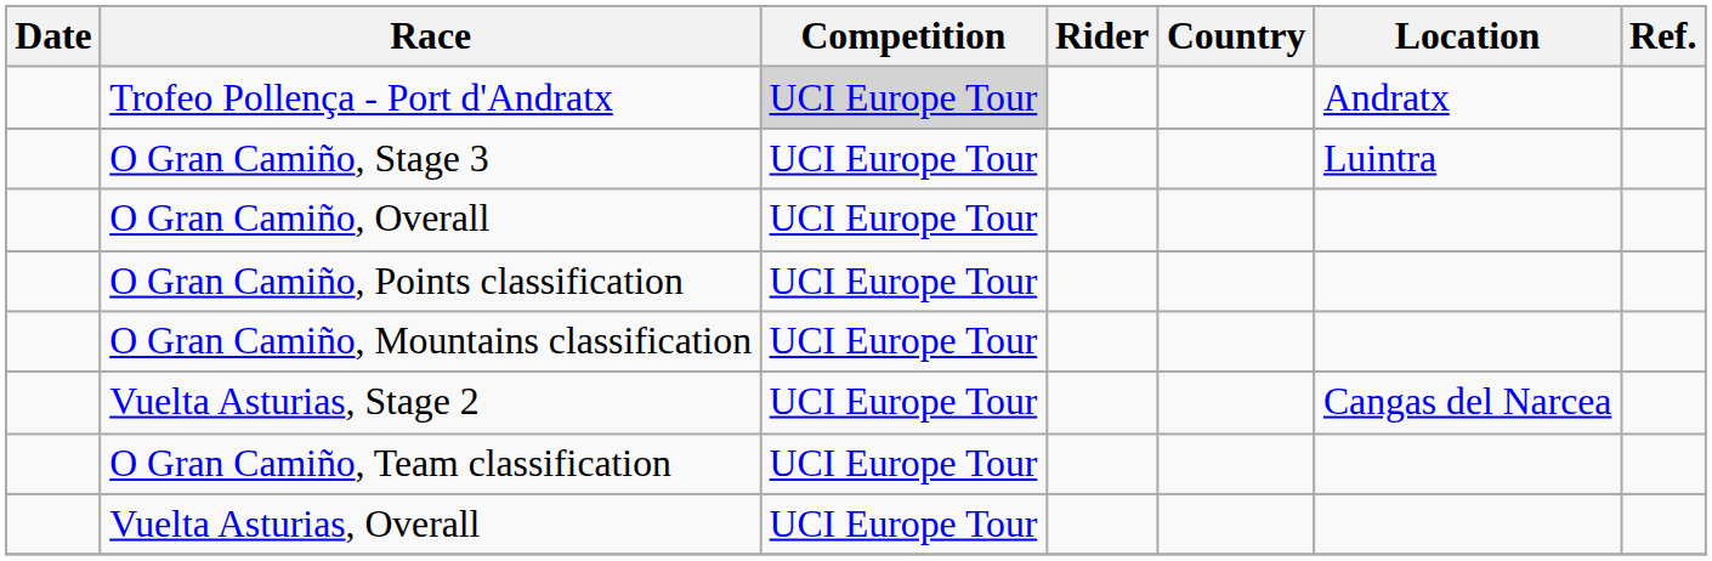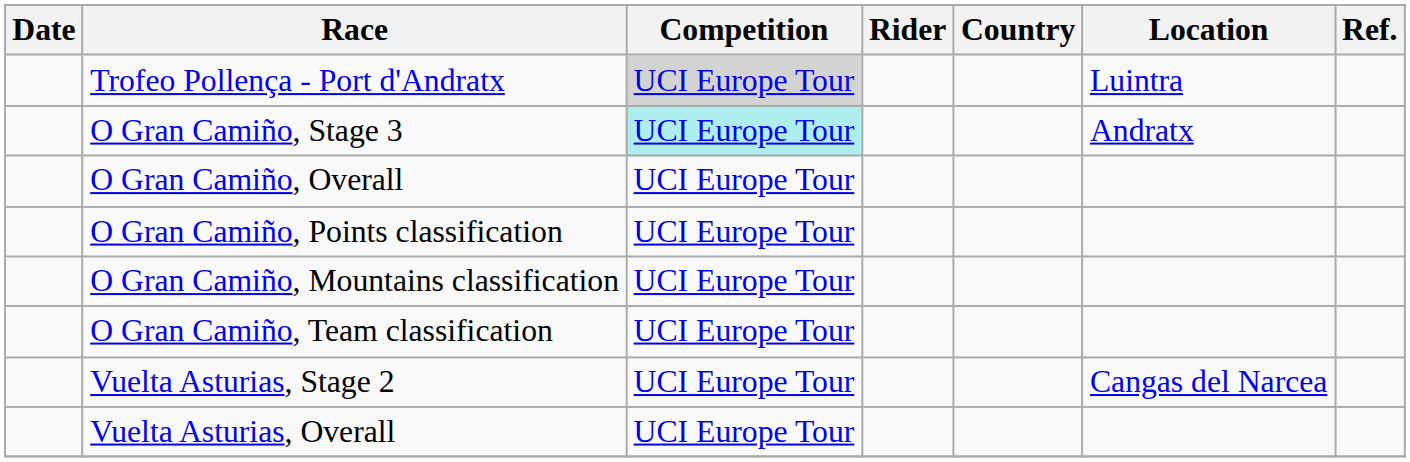Trofeo Pollença - Port d'Andratx | Location: Andratx -> Luintra
O Gran Camiño, Stage 3 | Competition: no background -> paleturquoise background
O Gran Camiño, Stage 3 | Location: Luintra -> Andratx
rows swapped: O Gran Camiño, Team classification <-> Vuelta Asturias, Stage 2
